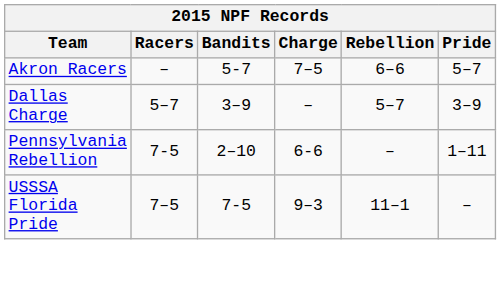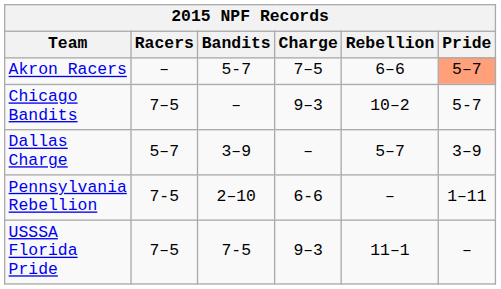Akron Racers | Pride: no background -> lightsalmon background
+ row: Chicago Bandits | 7–5 | – | 9–3 | 10–2 | 5-7
